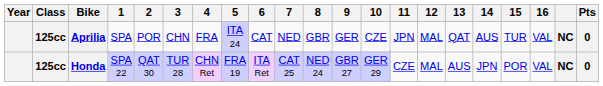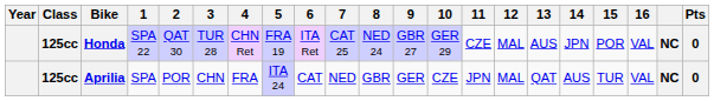rows swapped: Aprilia <-> Honda
